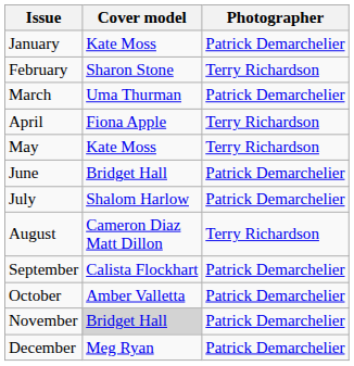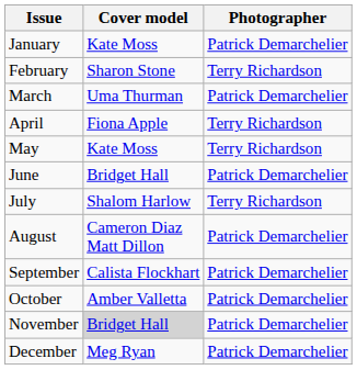July | Photographer: Patrick Demarchelier -> Terry Richardson
August | Photographer: Terry Richardson -> Patrick Demarchelier
